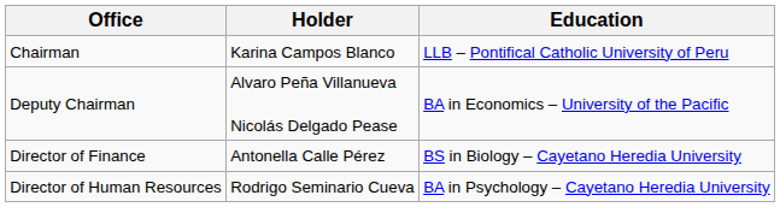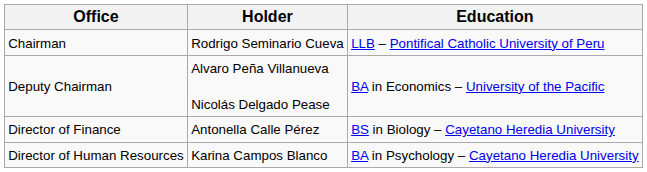Chairman | Holder: Karina Campos Blanco -> Rodrigo Seminario Cueva
Director of Human Resources | Holder: Rodrigo Seminario Cueva -> Karina Campos Blanco
